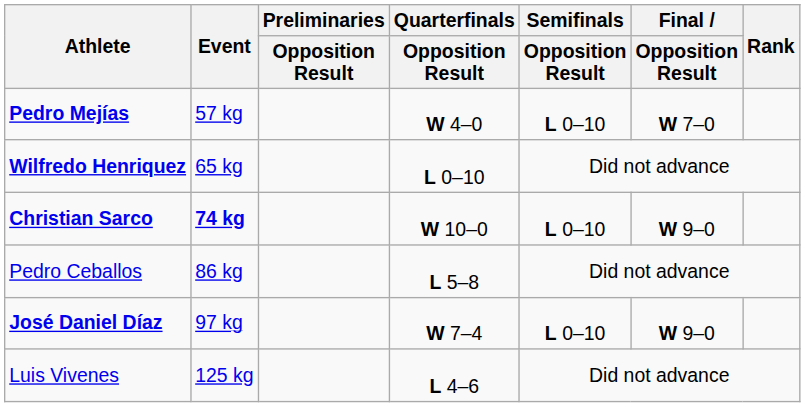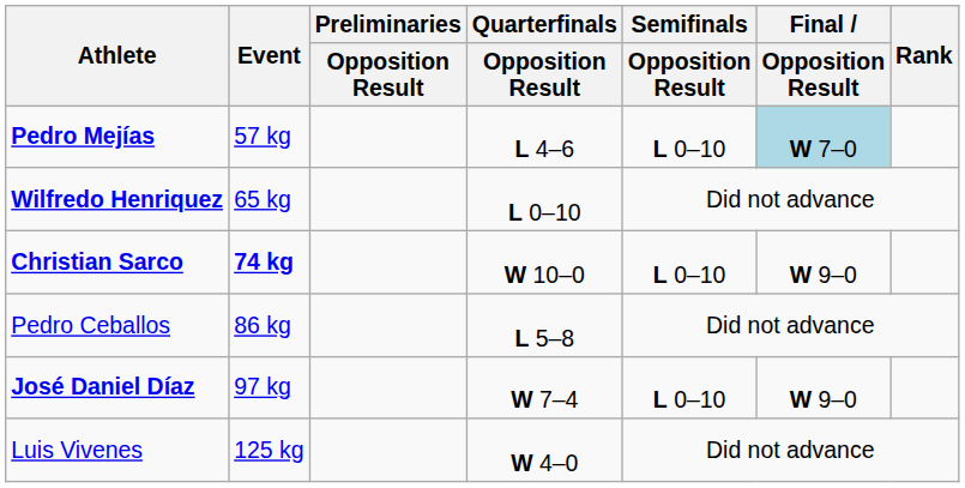Pedro Mejías | Quarterfinals / Opposition Result: W 4–0 -> L 4–6
Pedro Mejías | Final / Opposition Result: no background -> lightblue background
Luis Vivenes | Quarterfinals / Opposition Result: L 4–6 -> W 4–0
